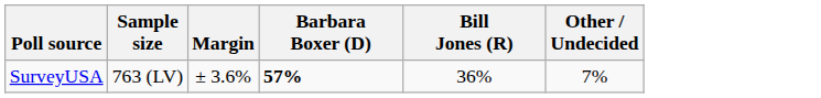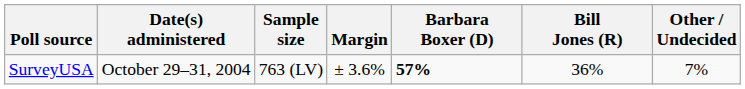+ column: Date(s) administered | October 29–31, 2004
